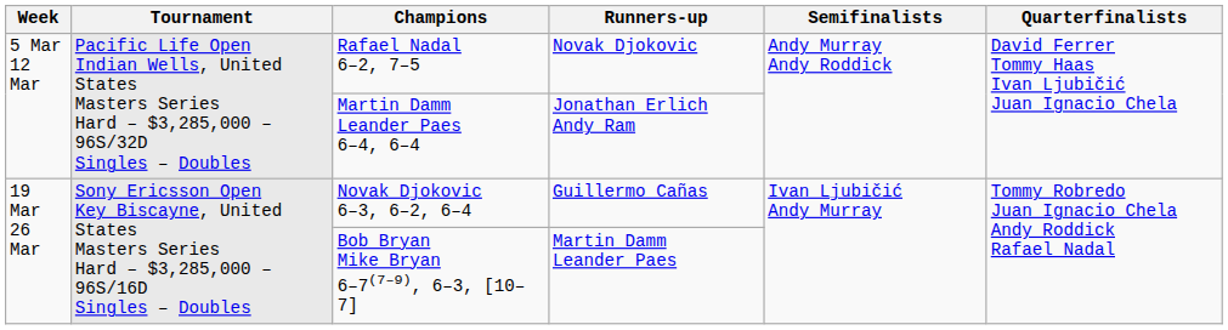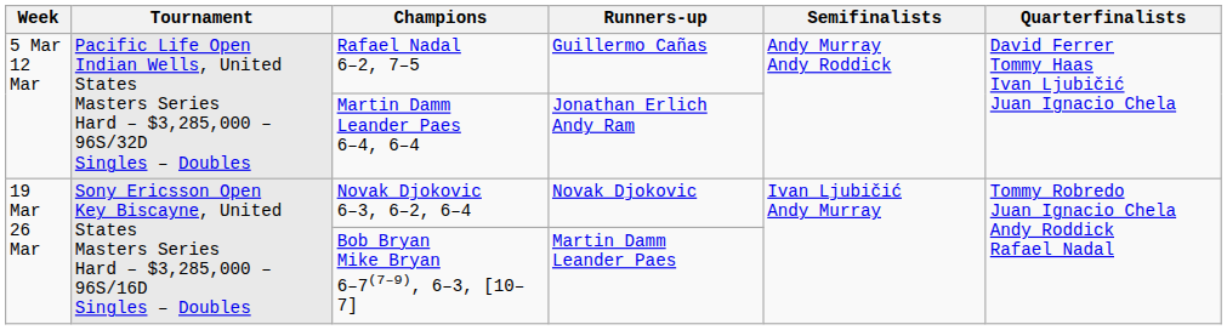Rafael Nadal 6–2, 7–5 | Runners-up: Novak Djokovic -> Guillermo Cañas
Novak Djokovic 6–3, 6–2, 6–4 | Runners-up: Guillermo Cañas -> Novak Djokovic
